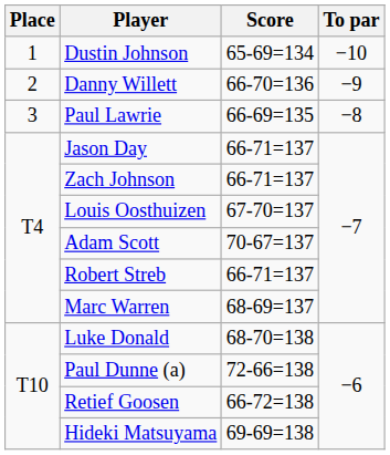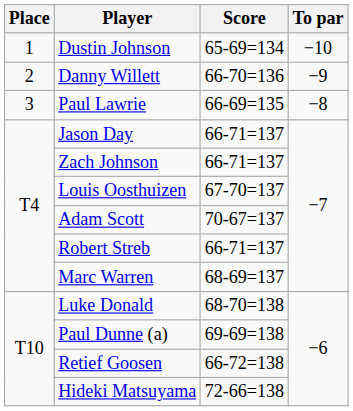Paul Dunne (a) | Score: 72-66=138 -> 69-69=138
Hideki Matsuyama | Score: 69-69=138 -> 72-66=138
